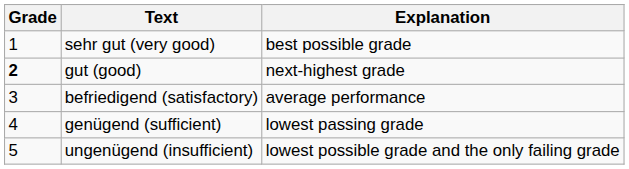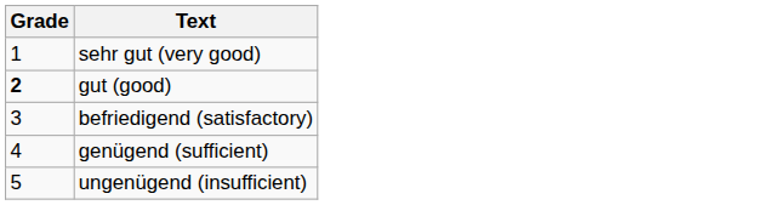- column: Explanation | best possible grade | next-highest grade | average performance | lowest passing grade | lowest possible grade and the only failing grade
